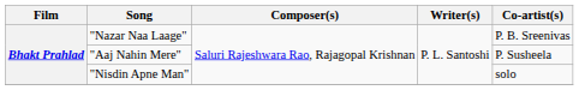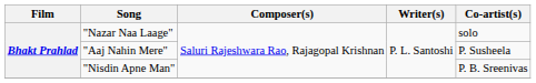"Nazar Naa Laage" | Co-artist(s): P. B. Sreenivas -> solo
"Nisdin Apne Man" | Co-artist(s): solo -> P. B. Sreenivas
